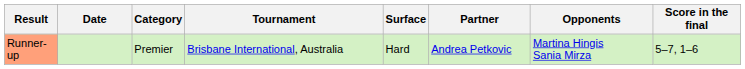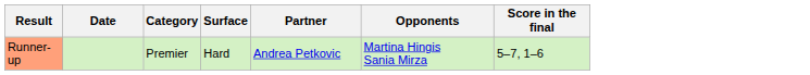- column: Tournament | Brisbane International, Australia
